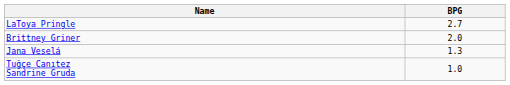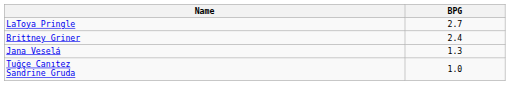Brittney Griner | BPG: 2.0 -> 2.4
